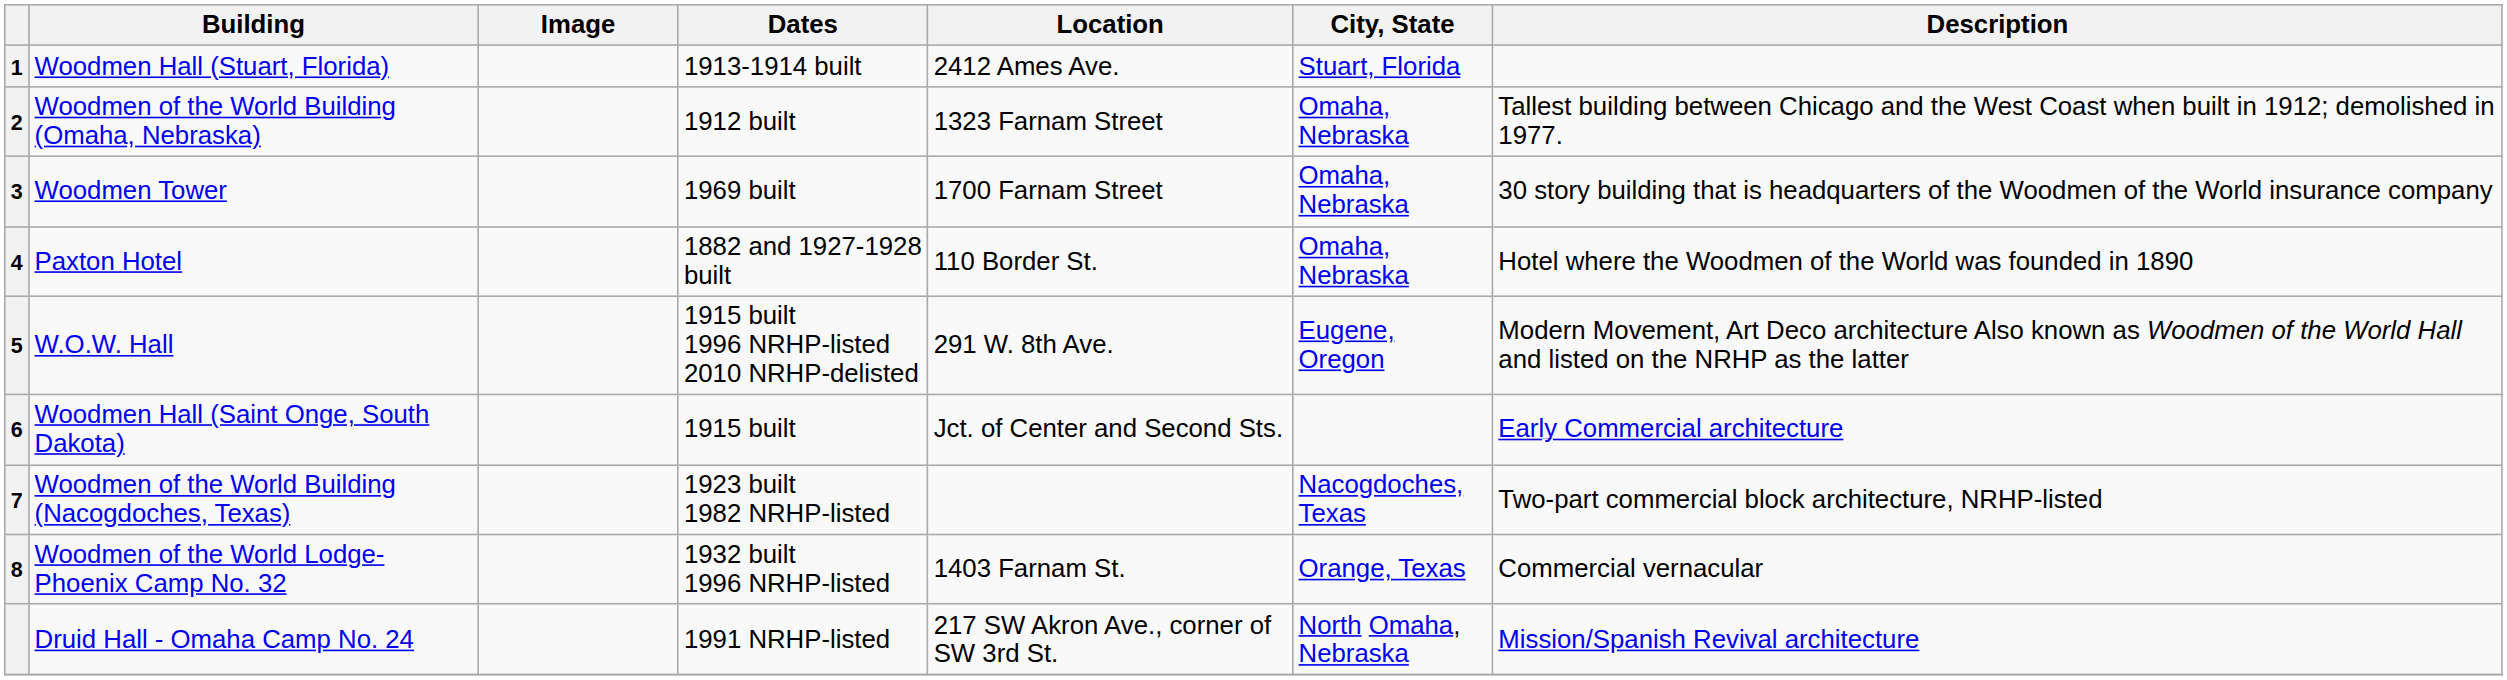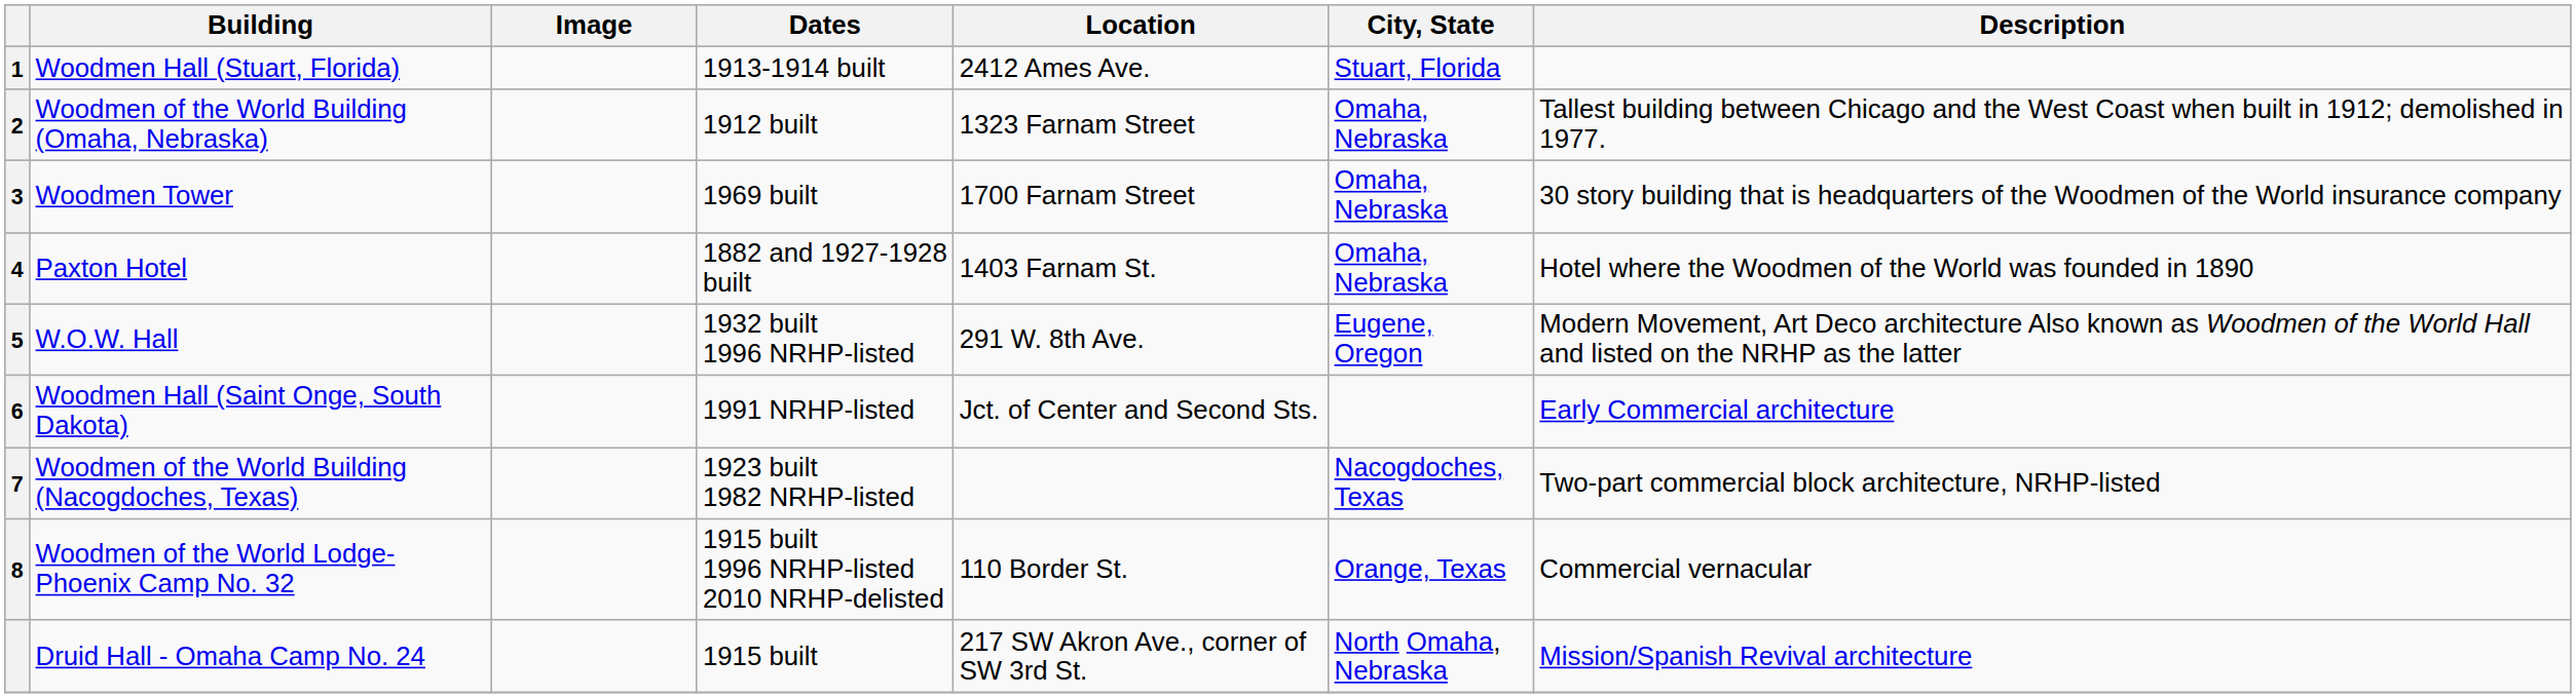Paxton Hotel | Location: 110 Border St. -> 1403 Farnam St.
W.O.W. Hall | Dates: 1915 built 1996 NRHP-listed 2010 NRHP-delisted -> 1932 built 1996 NRHP-listed
Woodmen Hall (Saint Onge, South Dakota) | Dates: 1915 built -> 1991 NRHP-listed
Woodmen of the World Lodge-Phoenix Camp No. 32 | Dates: 1932 built 1996 NRHP-listed -> 1915 built 1996 NRHP-listed 2010 NRHP-delisted
Woodmen of the World Lodge-Phoenix Camp No. 32 | Location: 1403 Farnam St. -> 110 Border St.
Druid Hall - Omaha Camp No. 24 | Dates: 1991 NRHP-listed -> 1915 built
